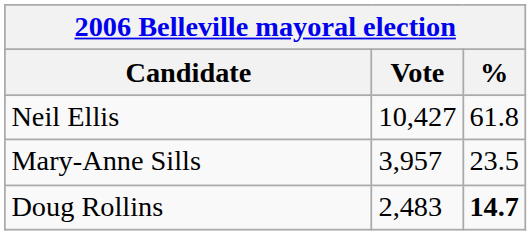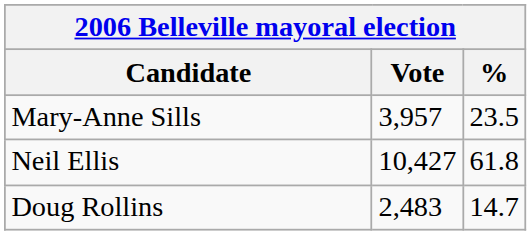rows swapped: Neil Ellis <-> Mary-Anne Sills
Doug Rollins | %: bold -> normal
